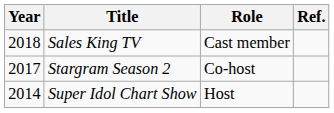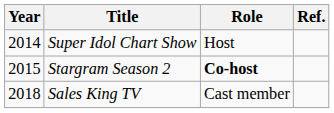rows swapped: Super Idol Chart Show <-> Sales King TV
Stargram Season 2 | Year: 2017 -> 2015
Stargram Season 2 | Role: normal -> bold
